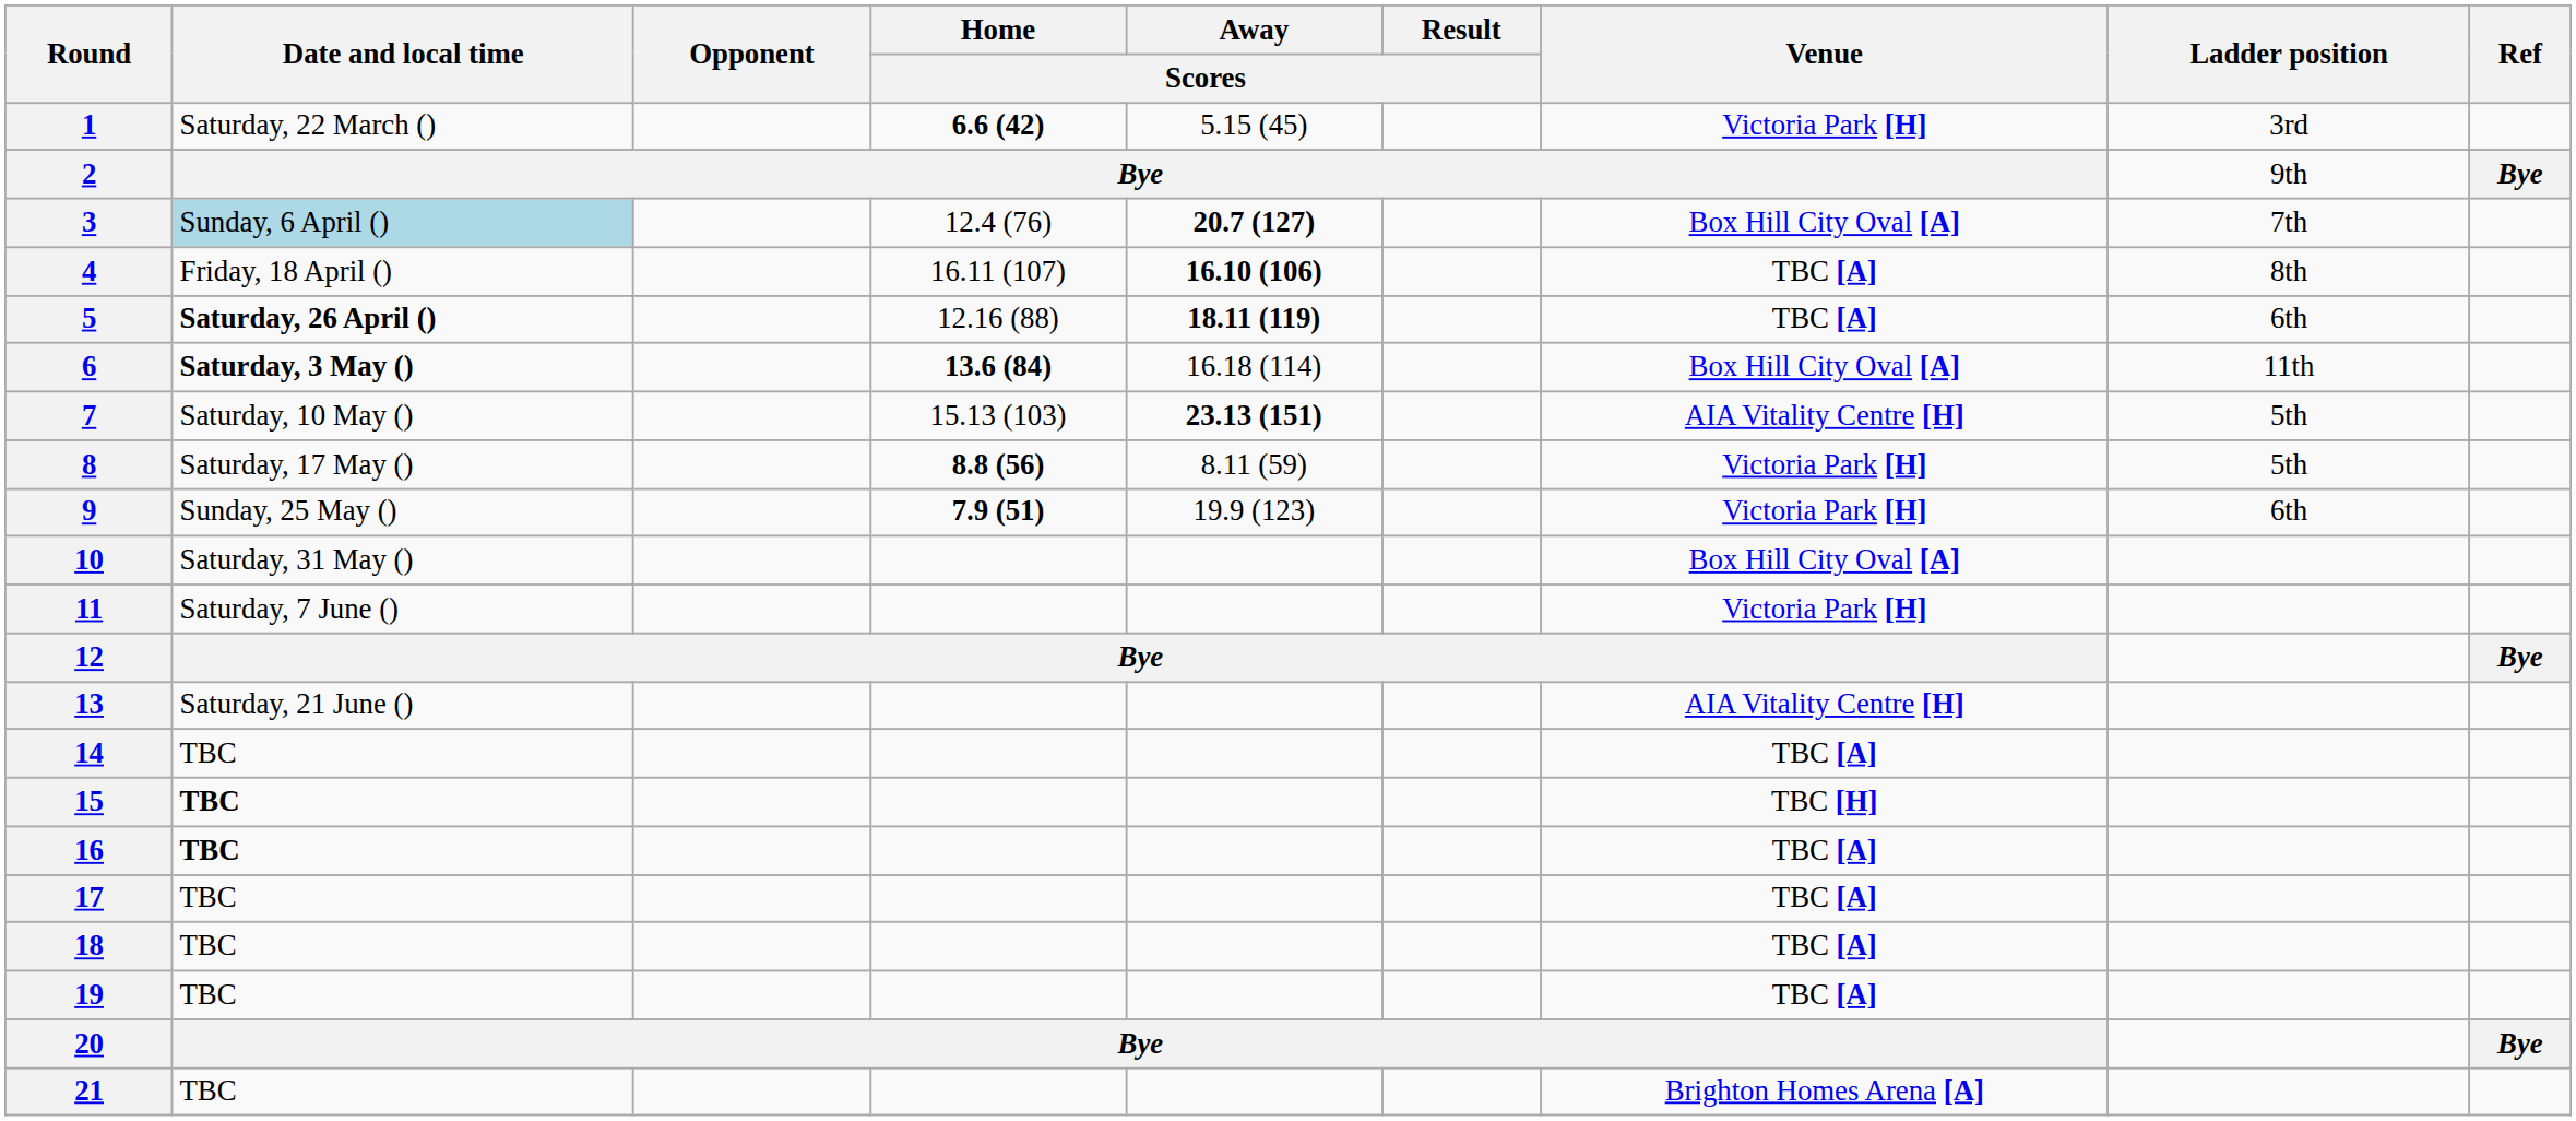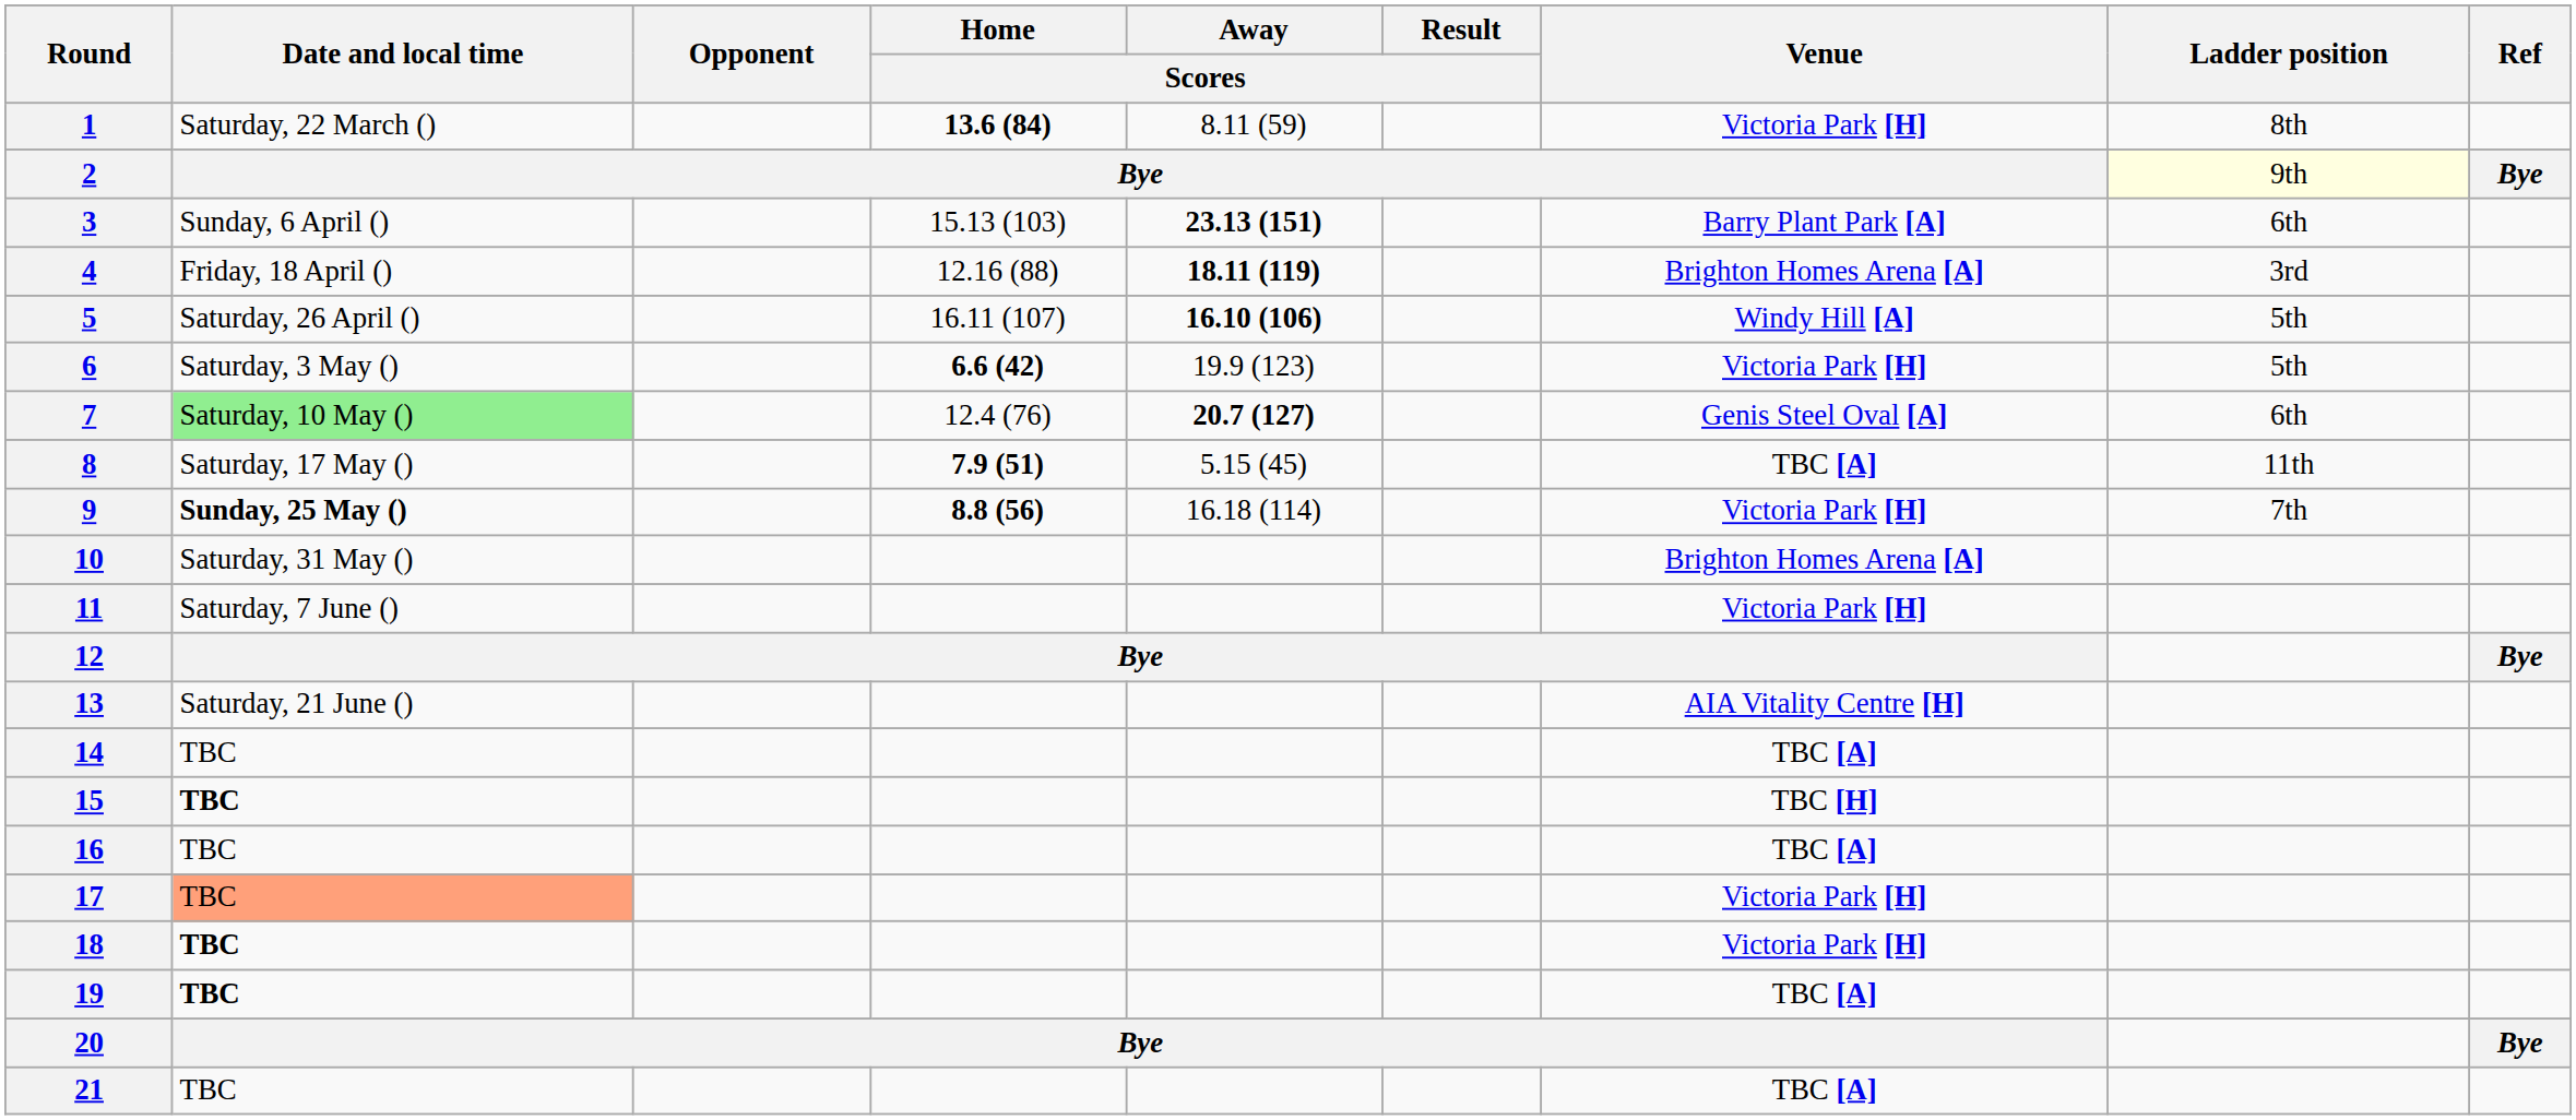1 | Home / Scores: 6.6 (42) -> 13.6 (84)
1 | Away / Scores: 5.15 (45) -> 8.11 (59)
1 | Ladder position: 3rd -> 8th
2 | Ladder position: no background -> lightyellow background
3 | Date and local time: lightblue background -> no background
3 | Home / Scores: 12.4 (76) -> 15.13 (103)
3 | Away / Scores: 20.7 (127) -> 23.13 (151)
3 | Venue: Box Hill City Oval [A] -> Barry Plant Park [A]
3 | Ladder position: 7th -> 6th
4 | Home / Scores: 16.11 (107) -> 12.16 (88)
4 | Away / Scores: 16.10 (106) -> 18.11 (119)
4 | Venue: TBC [A] -> Brighton Homes Arena [A]
4 | Ladder position: 8th -> 3rd
5 | Date and local time: bold -> normal
5 | Home / Scores: 12.16 (88) -> 16.11 (107)
5 | Away / Scores: 18.11 (119) -> 16.10 (106)
5 | Venue: TBC [A] -> Windy Hill [A]
5 | Ladder position: 6th -> 5th
6 | Date and local time: bold -> normal
6 | Home / Scores: 13.6 (84) -> 6.6 (42)
6 | Away / Scores: 16.18 (114) -> 19.9 (123)
6 | Venue: Box Hill City Oval [A] -> Victoria Park [H]
6 | Ladder position: 11th -> 5th
7 | Date and local time: no background -> lightgreen background
7 | Home / Scores: 15.13 (103) -> 12.4 (76)
7 | Away / Scores: 23.13 (151) -> 20.7 (127)
7 | Venue: AIA Vitality Centre [H] -> Genis Steel Oval [A]
7 | Ladder position: 5th -> 6th
8 | Home / Scores: 8.8 (56) -> 7.9 (51)
8 | Away / Scores: 8.11 (59) -> 5.15 (45)
8 | Venue: Victoria Park [H] -> TBC [A]
8 | Ladder position: 5th -> 11th
9 | Date and local time: normal -> bold
9 | Home / Scores: 7.9 (51) -> 8.8 (56)
9 | Away / Scores: 19.9 (123) -> 16.18 (114)
9 | Ladder position: 6th -> 7th
10 | Venue: Box Hill City Oval [A] -> Brighton Homes Arena [A]
16 | Date and local time: bold -> normal
17 | Date and local time: no background -> lightsalmon background
17 | Venue: TBC [A] -> Victoria Park [H]
18 | Date and local time: normal -> bold
18 | Venue: TBC [A] -> Victoria Park [H]
19 | Date and local time: normal -> bold
21 | Venue: Brighton Homes Arena [A] -> TBC [A]
